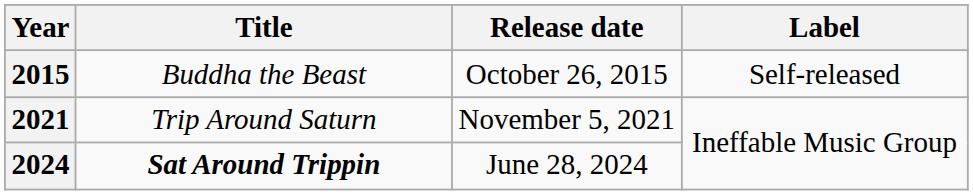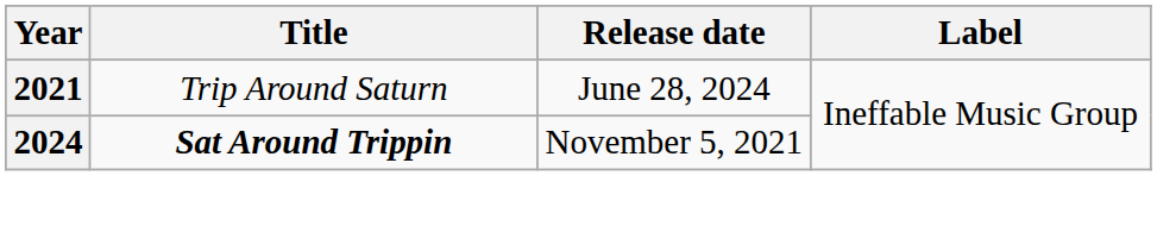- row: 2015 | Buddha the Beast | October 26, 2015 | Self-released
2021 | Release date: November 5, 2021 -> June 28, 2024
2024 | Release date: June 28, 2024 -> November 5, 2021
